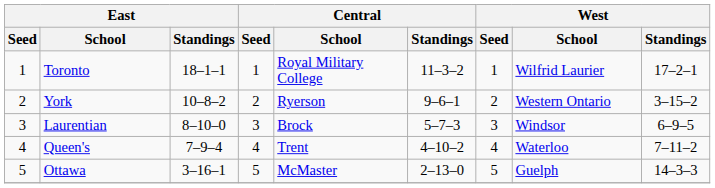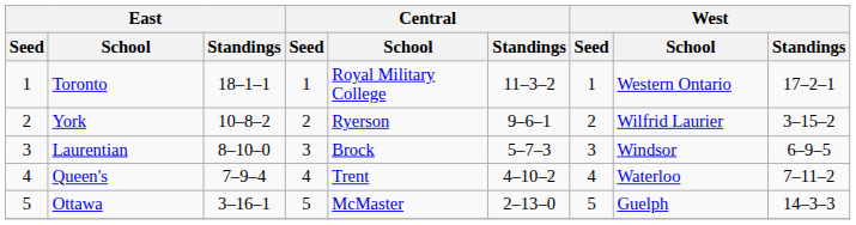Toronto | West / School: Wilfrid Laurier -> Western Ontario
York | West / School: Western Ontario -> Wilfrid Laurier
